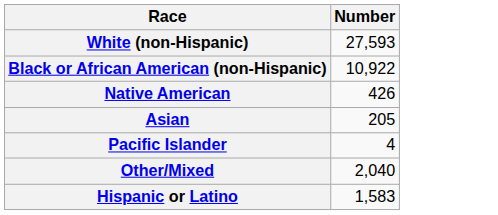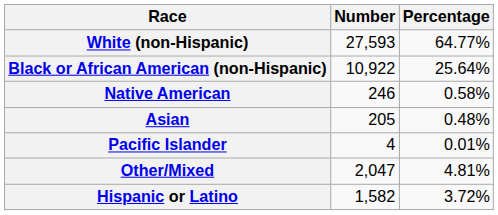+ column: Percentage | 64.77% | 25.64% | 0.58% | 0.48% | 0.01% | 4.81% | 3.72%
Native American | Number: 426 -> 246
Other/Mixed | Number: 2,040 -> 2,047
Hispanic or Latino | Number: 1,583 -> 1,582
